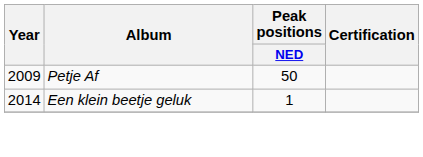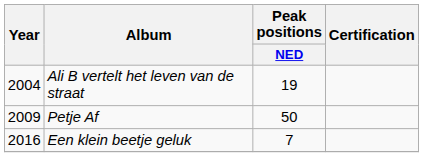+ row: 2004 | Ali B vertelt het leven van de straat | 19
Een klein beetje geluk | Year: 2014 -> 2016
Een klein beetje geluk | Peak positions / NED: 1 -> 7
